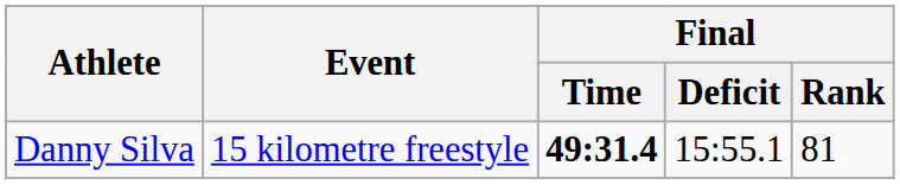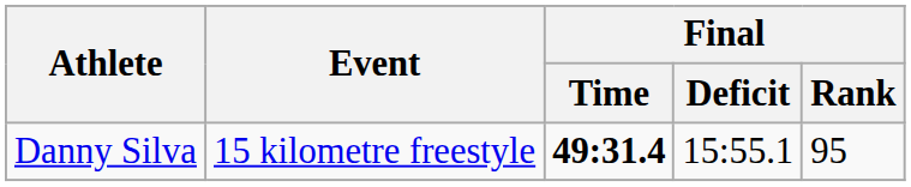Danny Silva | Final / Rank: 81 -> 95
